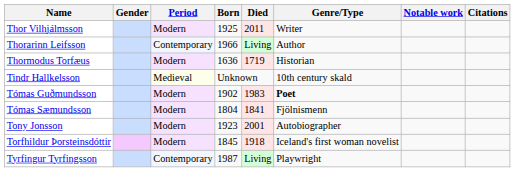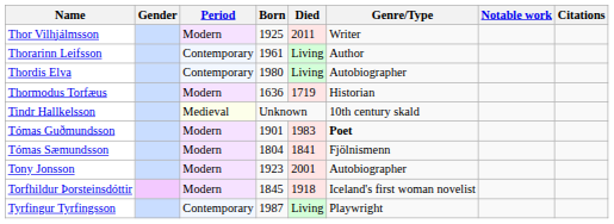Thorarinn Leifsson | Born: 1966 -> 1961
+ row: Thordis Elva | Contemporary | 1980 | Living | Autobiographer
Tómas Guðmundsson | Born: 1902 -> 1901
